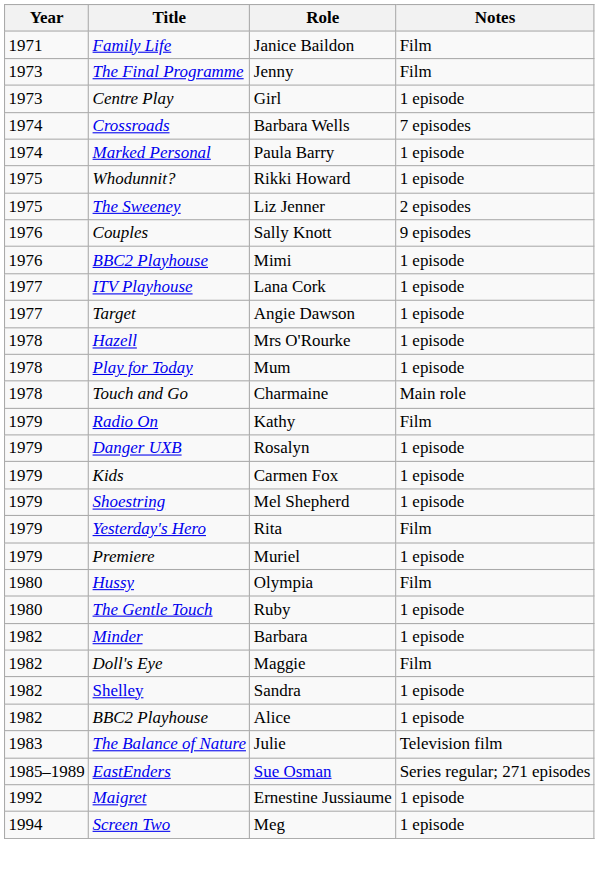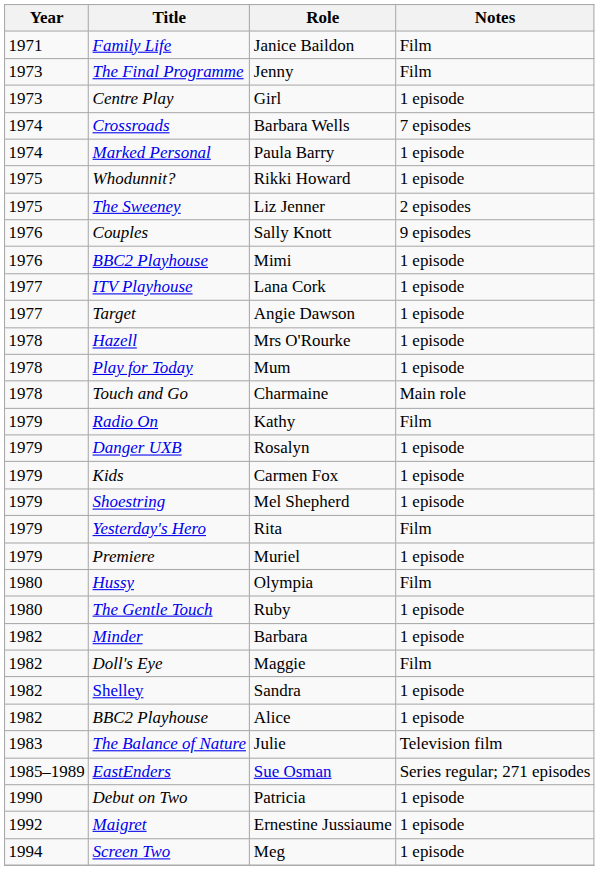+ row: 1990 | Debut on Two | Patricia | 1 episode
